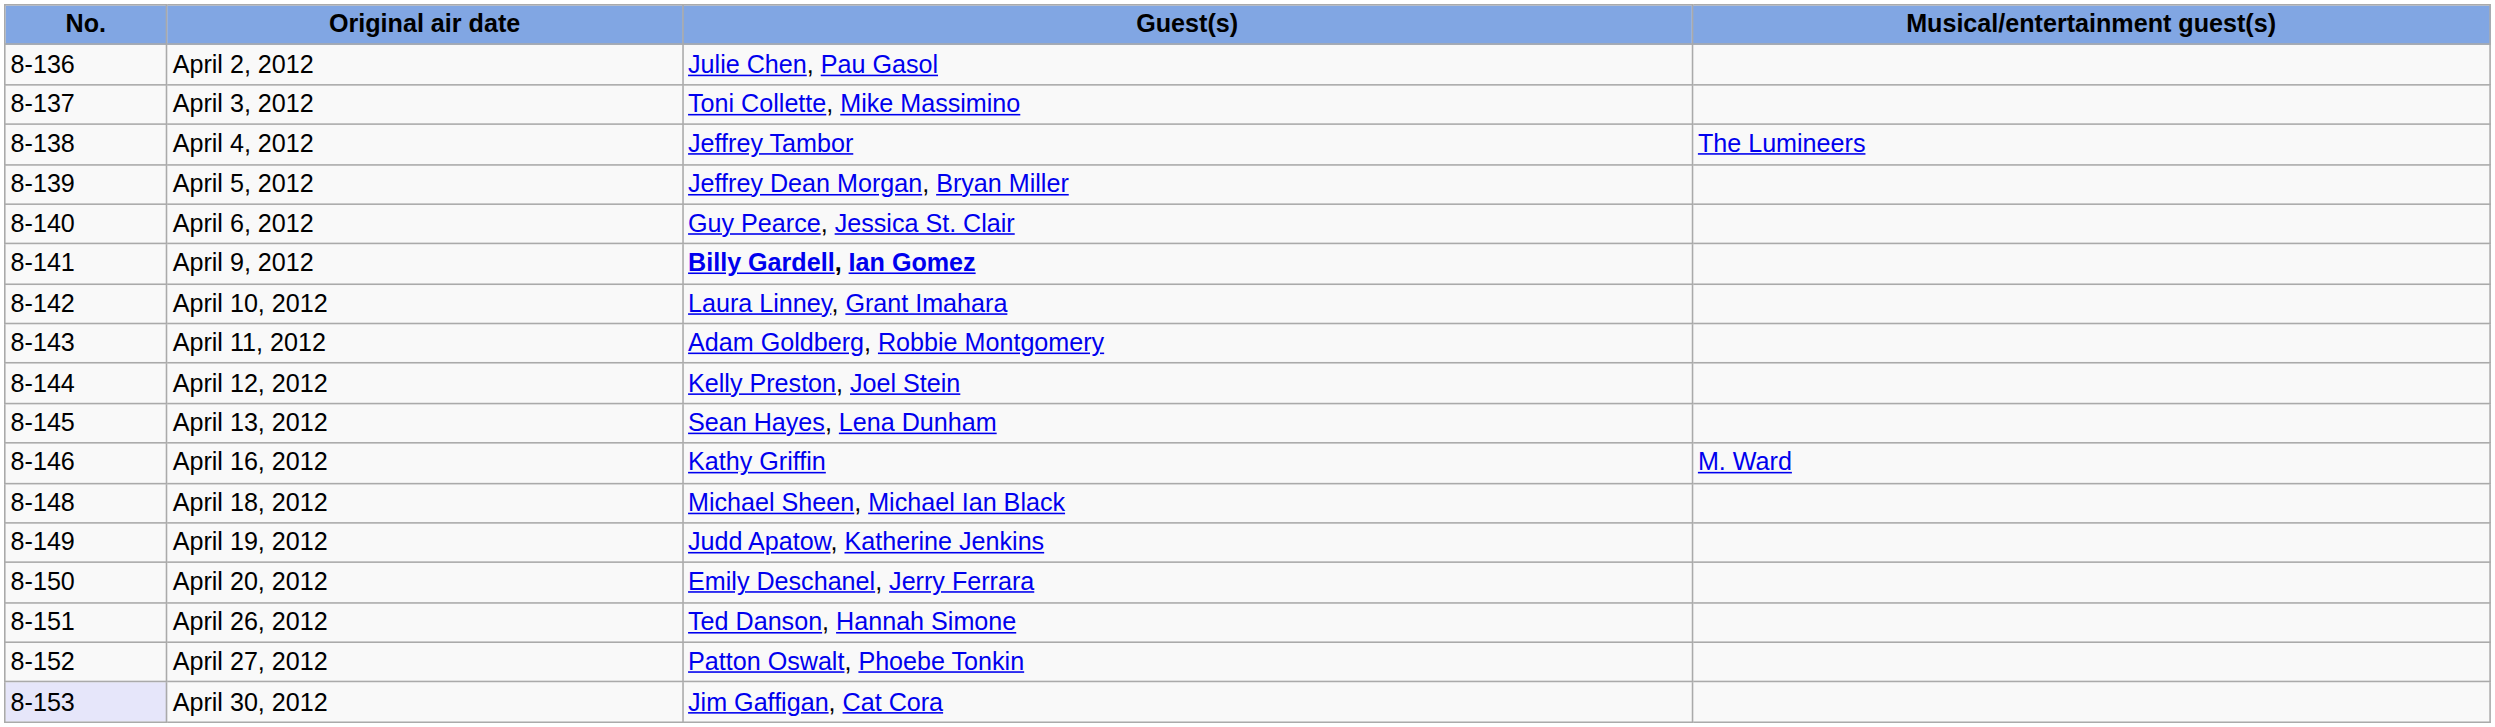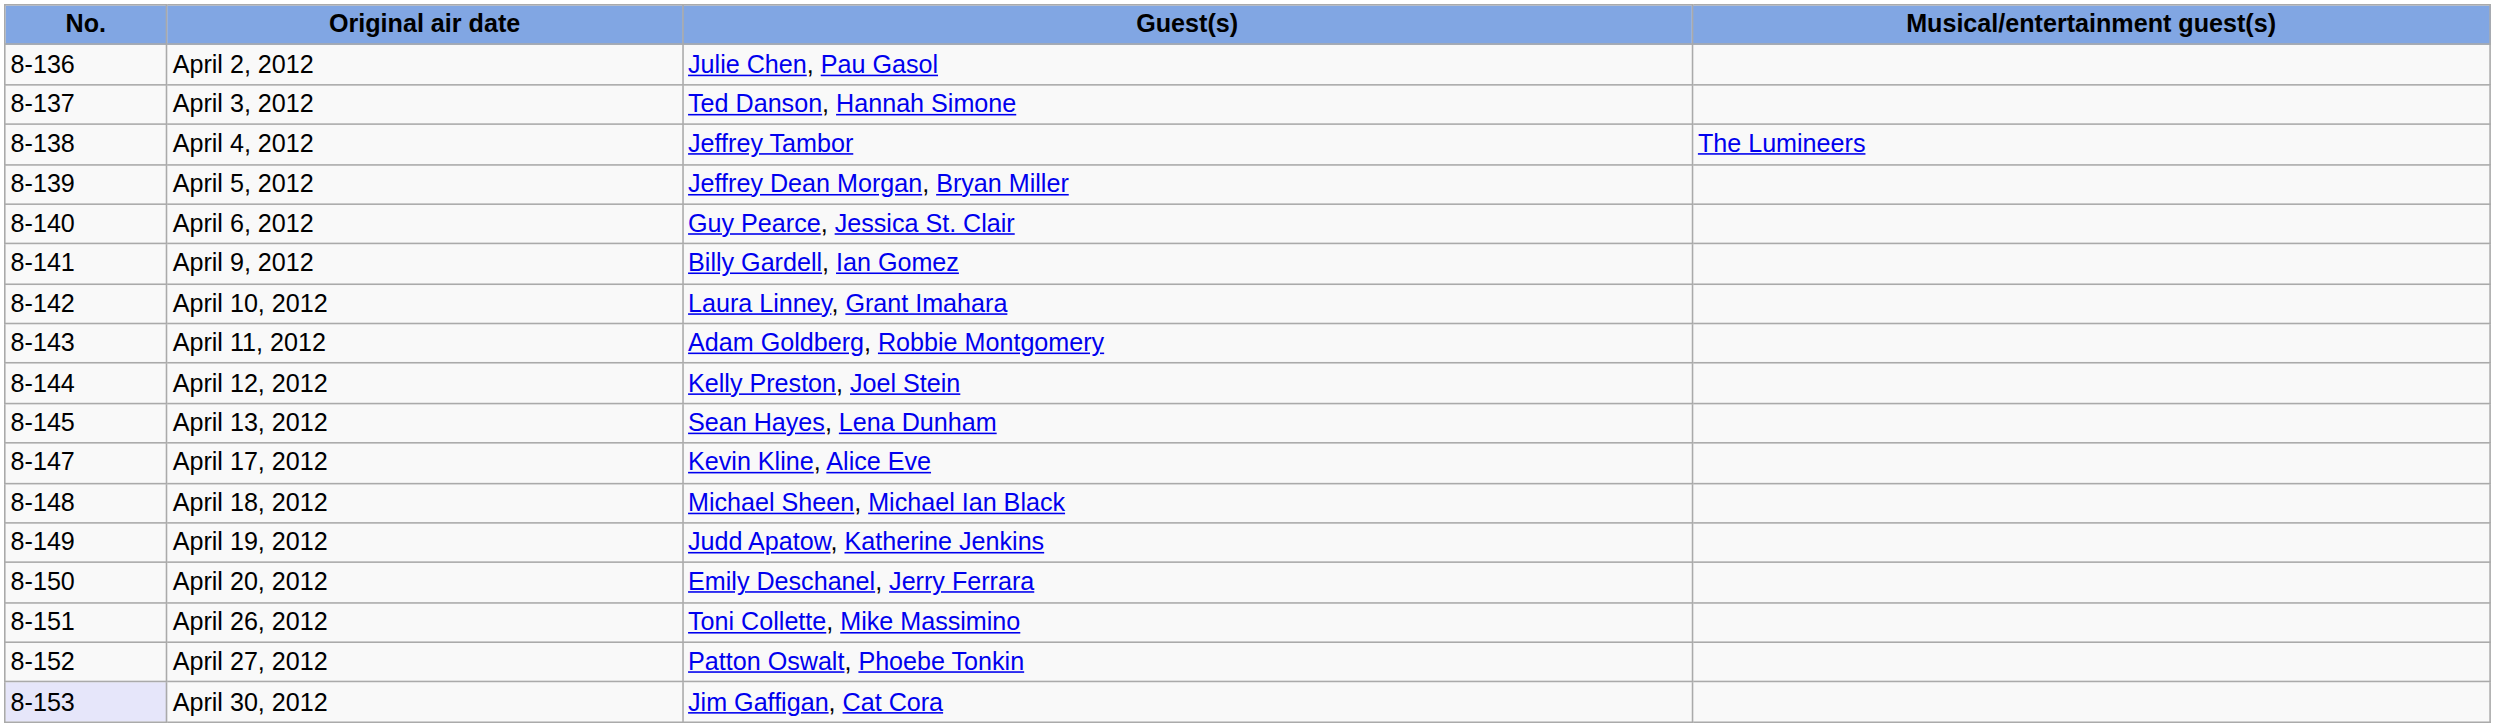April 3, 2012 | Guest(s): Toni Collette, Mike Massimino -> Ted Danson, Hannah Simone
April 9, 2012 | Guest(s): bold -> normal
- row: 8-146 | April 16, 2012 | Kathy Griffin | M. Ward
+ row: 8-147 | April 17, 2012 | Kevin Kline, Alice Eve
April 26, 2012 | Guest(s): Ted Danson, Hannah Simone -> Toni Collette, Mike Massimino
